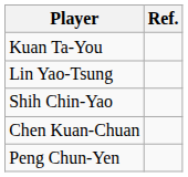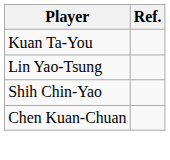- row: Peng Chun-Yen
